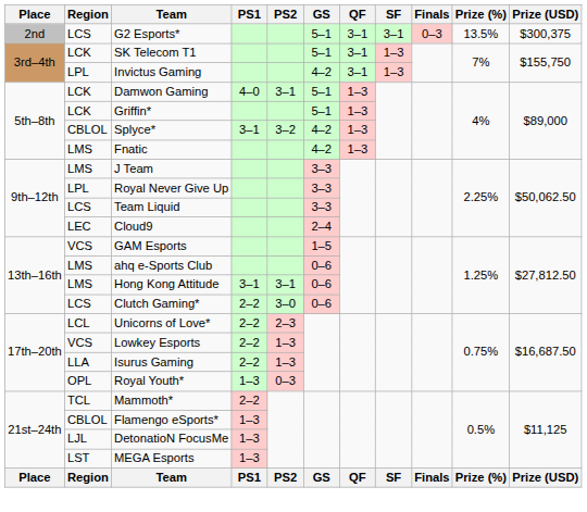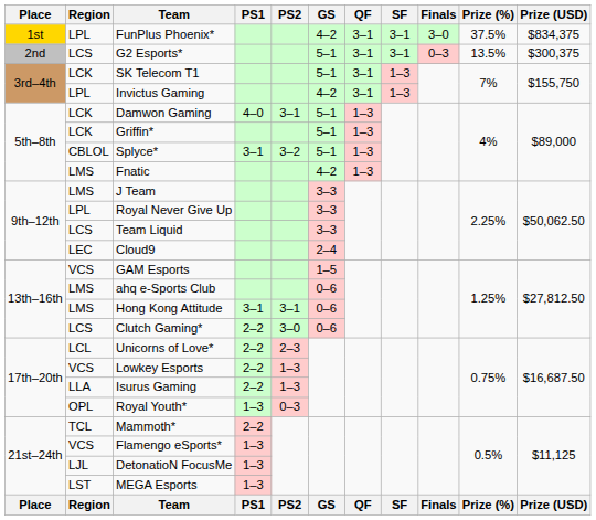+ row: 1st | LPL | FunPlus Phoenix* | 4–2 | 3–1 | 3–1 | 3–0 | 37.5% | $834,375
Splyce* | GS: 4–2 -> 5–1
Flamengo eSports* | Region: CBLOL -> VCS
